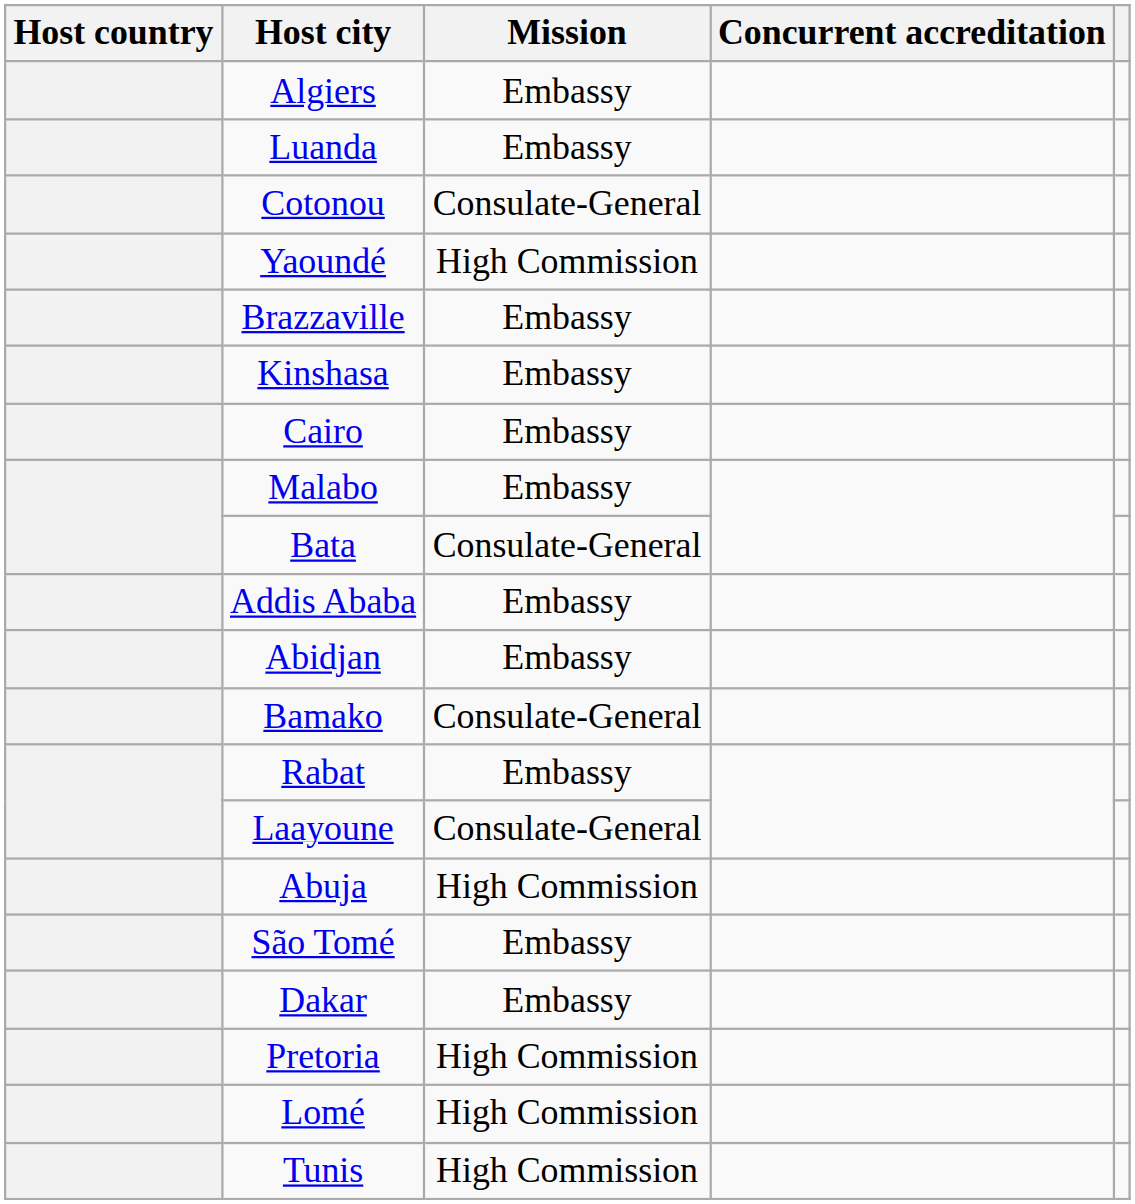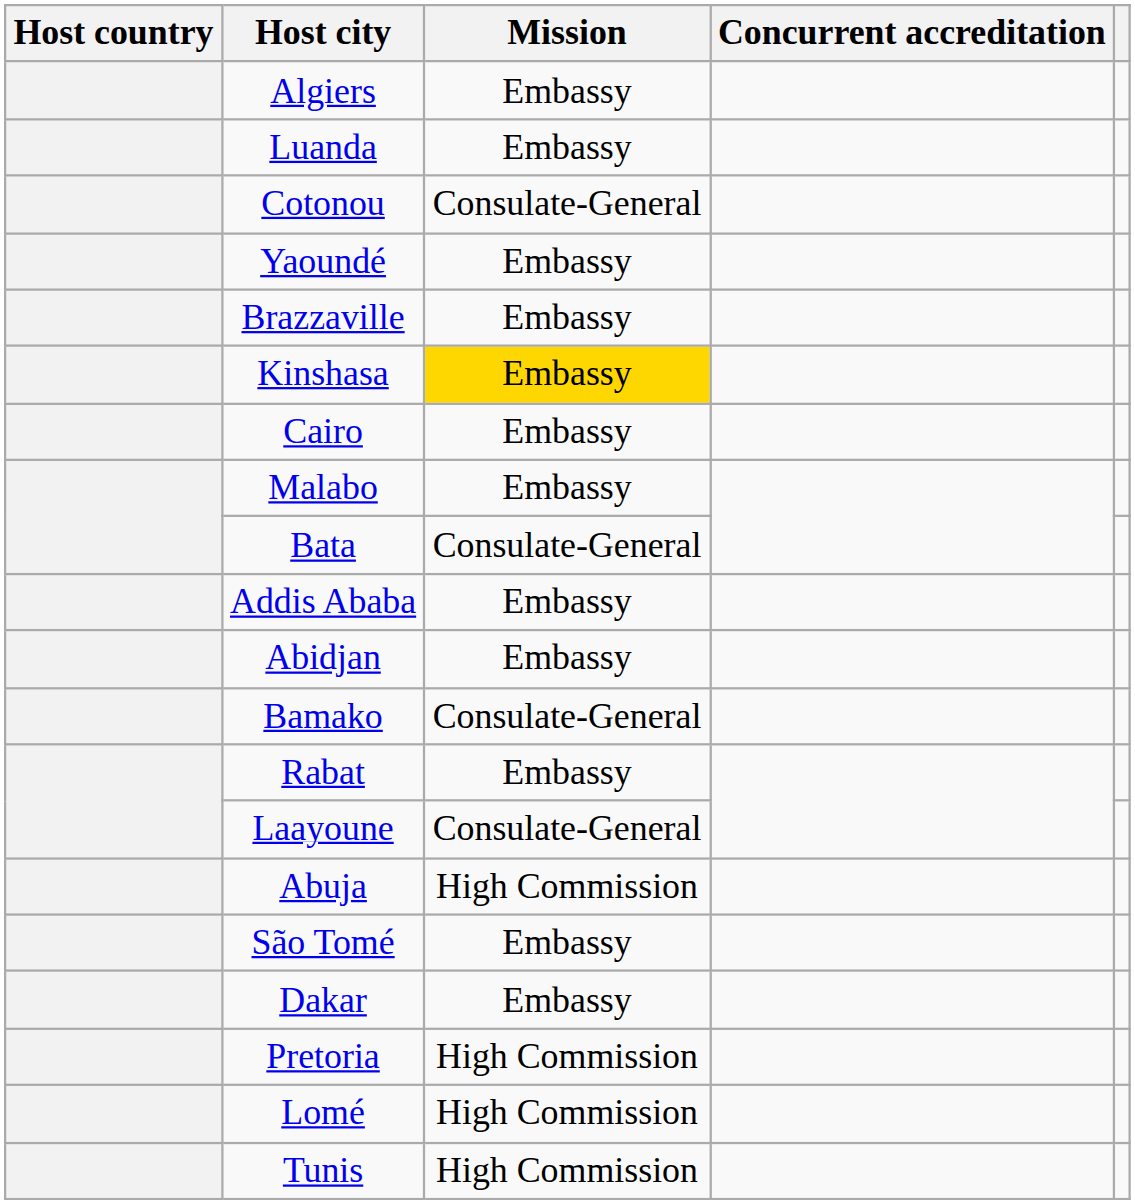Yaoundé | Mission: High Commission -> Embassy
Kinshasa | Mission: no background -> gold background
